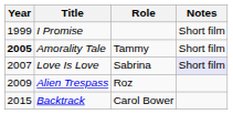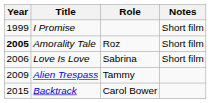Amorality Tale | Role: Tammy -> Roz
Love Is Love | Year: 2007 -> 2006
Love Is Love | Notes: lavender background -> no background
Alien Trespass | Role: Roz -> Tammy
